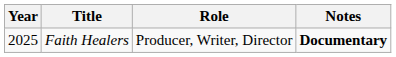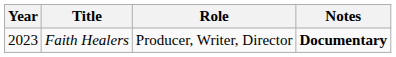Faith Healers | Year: 2025 -> 2023
